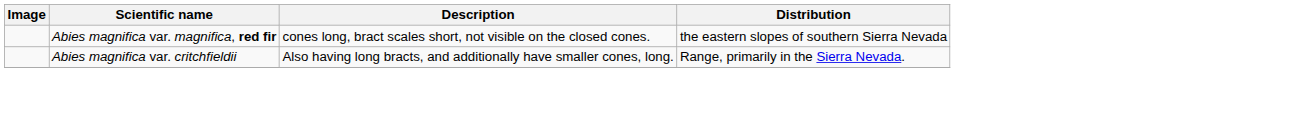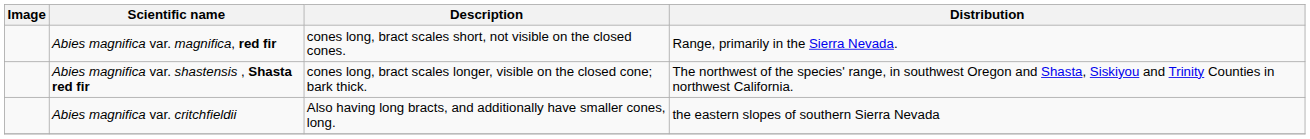Abies magnifica var. magnifica, red fir | Distribution: the eastern slopes of southern Sierra Nevada -> Range, primarily in the Sierra Nevada.
+ row: Abies magnifica var. shastensis , Shasta red fir | cones long, bract scales longer, visible on the closed cone; bark thick. | The northwest of the species' range, in southwest Oregon and Shasta, Siskiyou and Trinity Counties in northwest California.
Abies magnifica var. critchfieldii | Distribution: Range, primarily in the Sierra Nevada. -> the eastern slopes of southern Sierra Nevada
